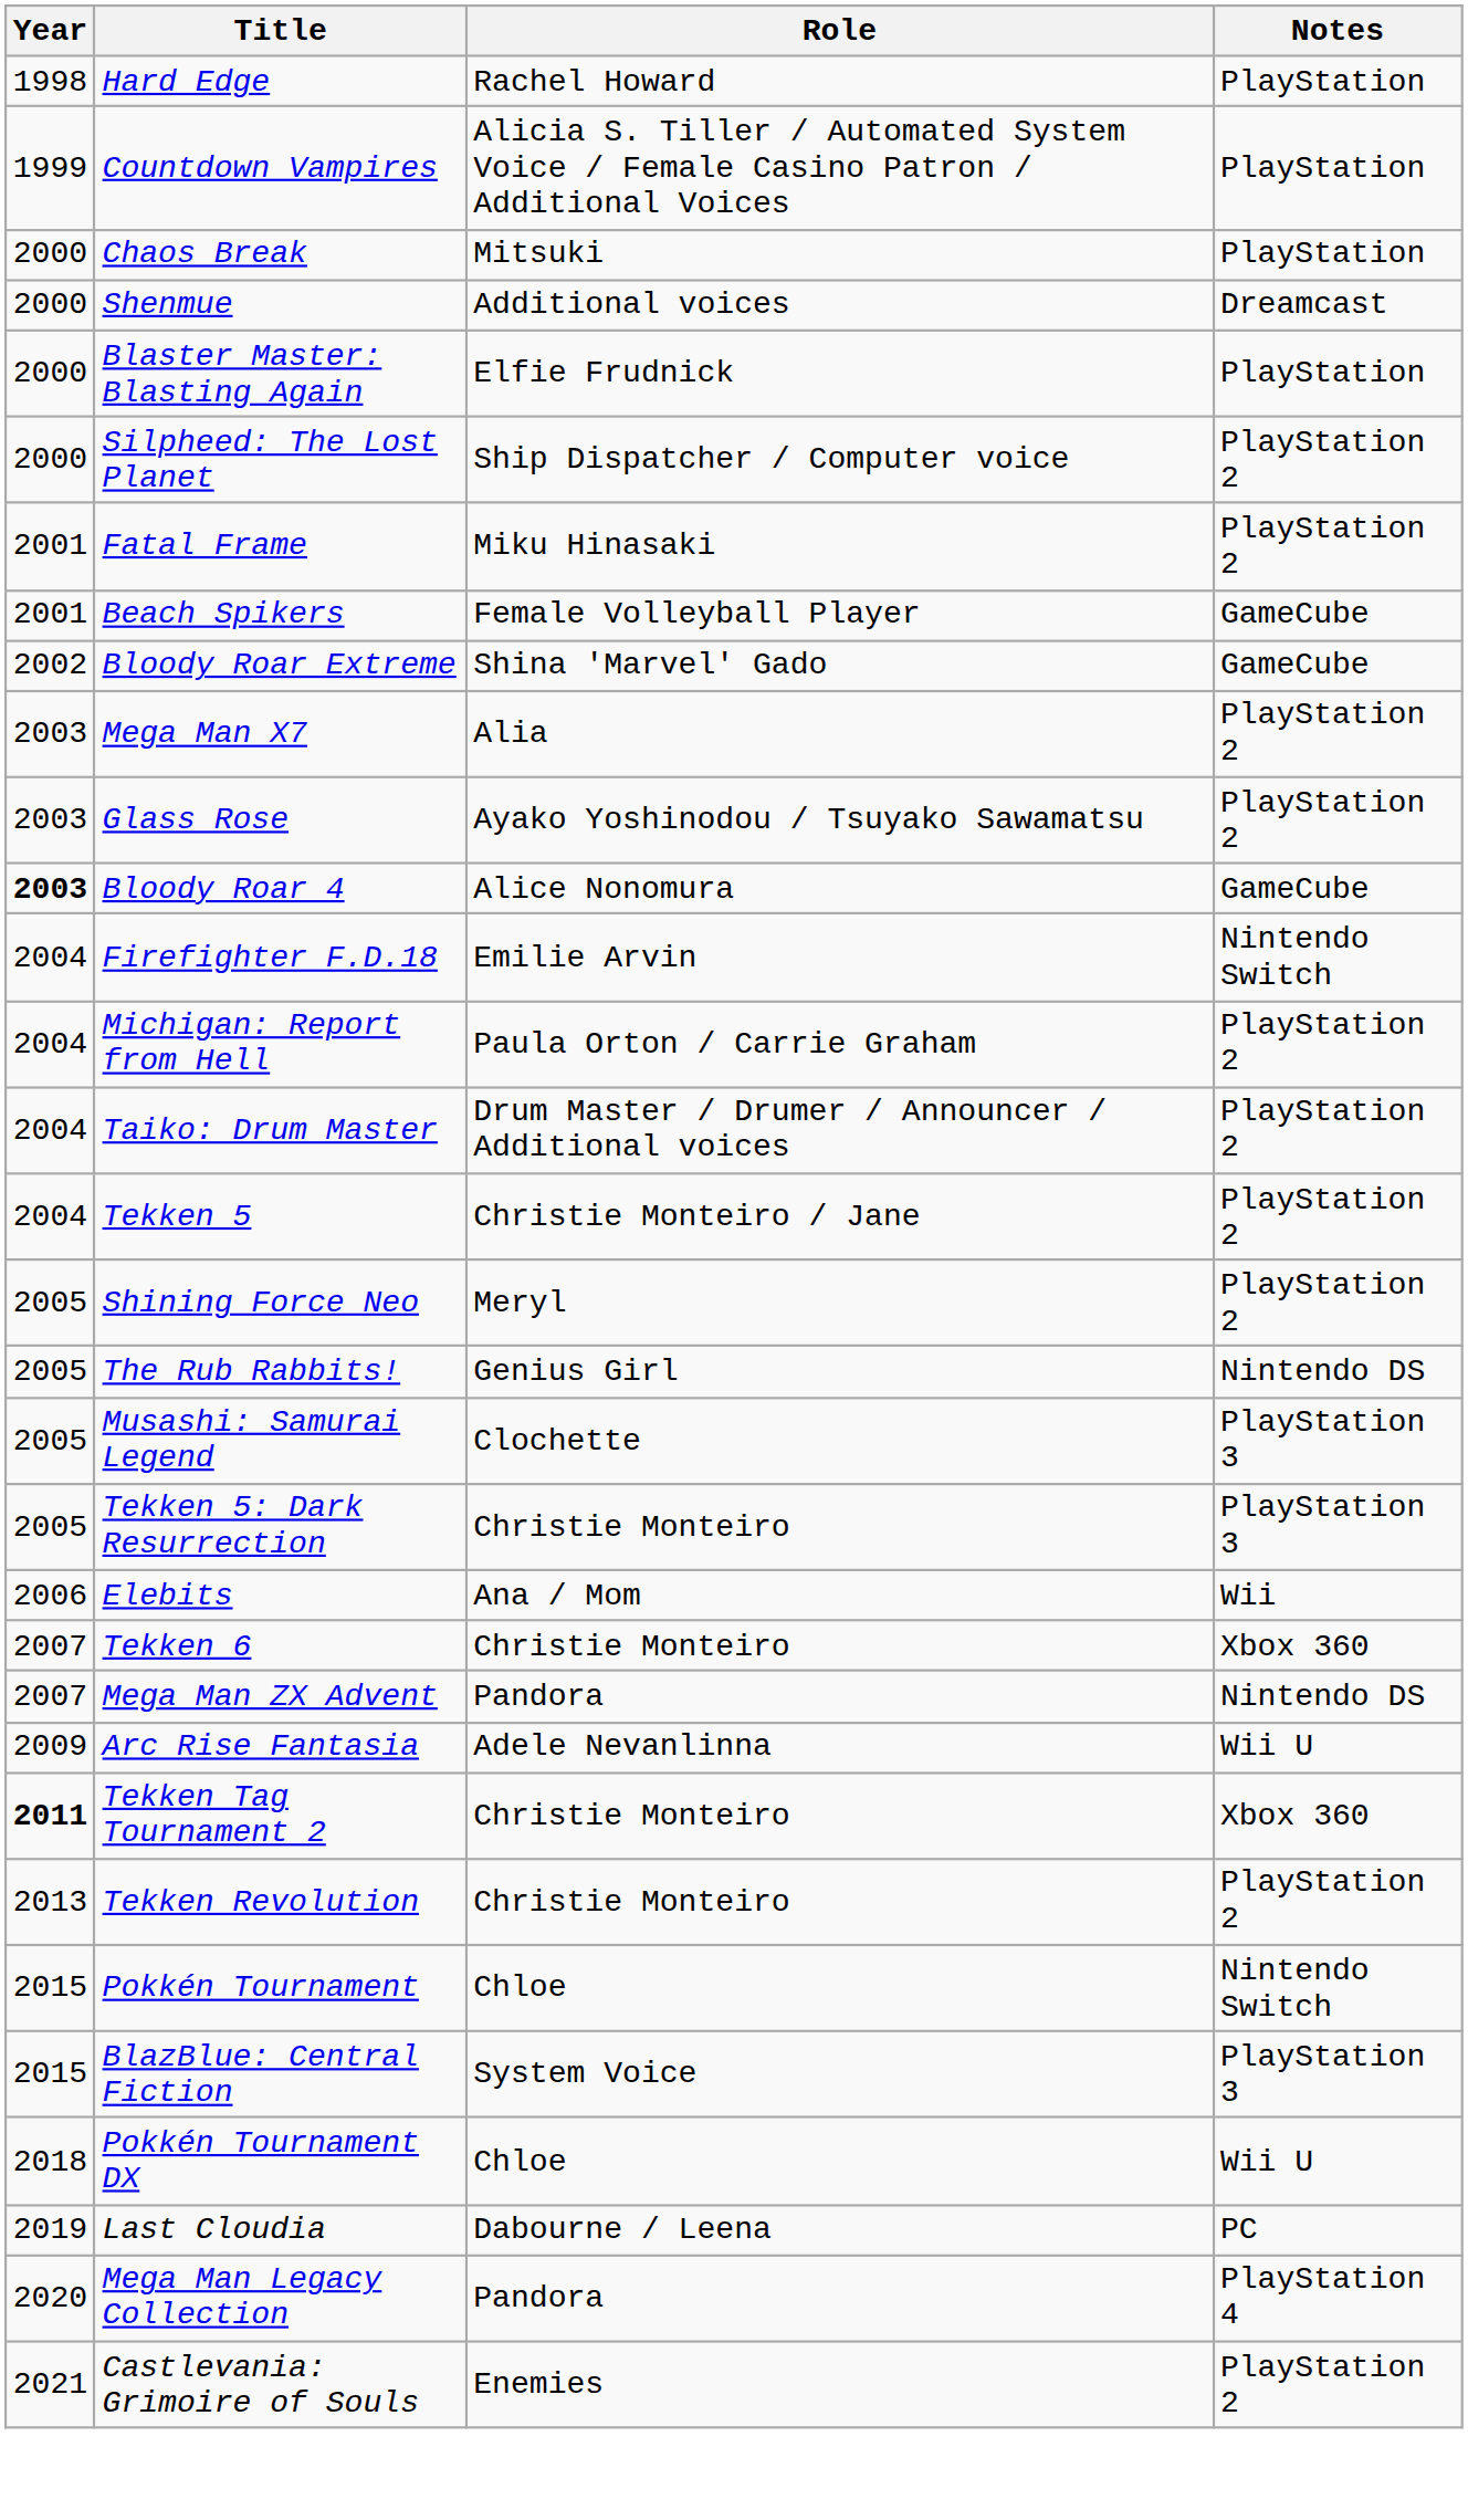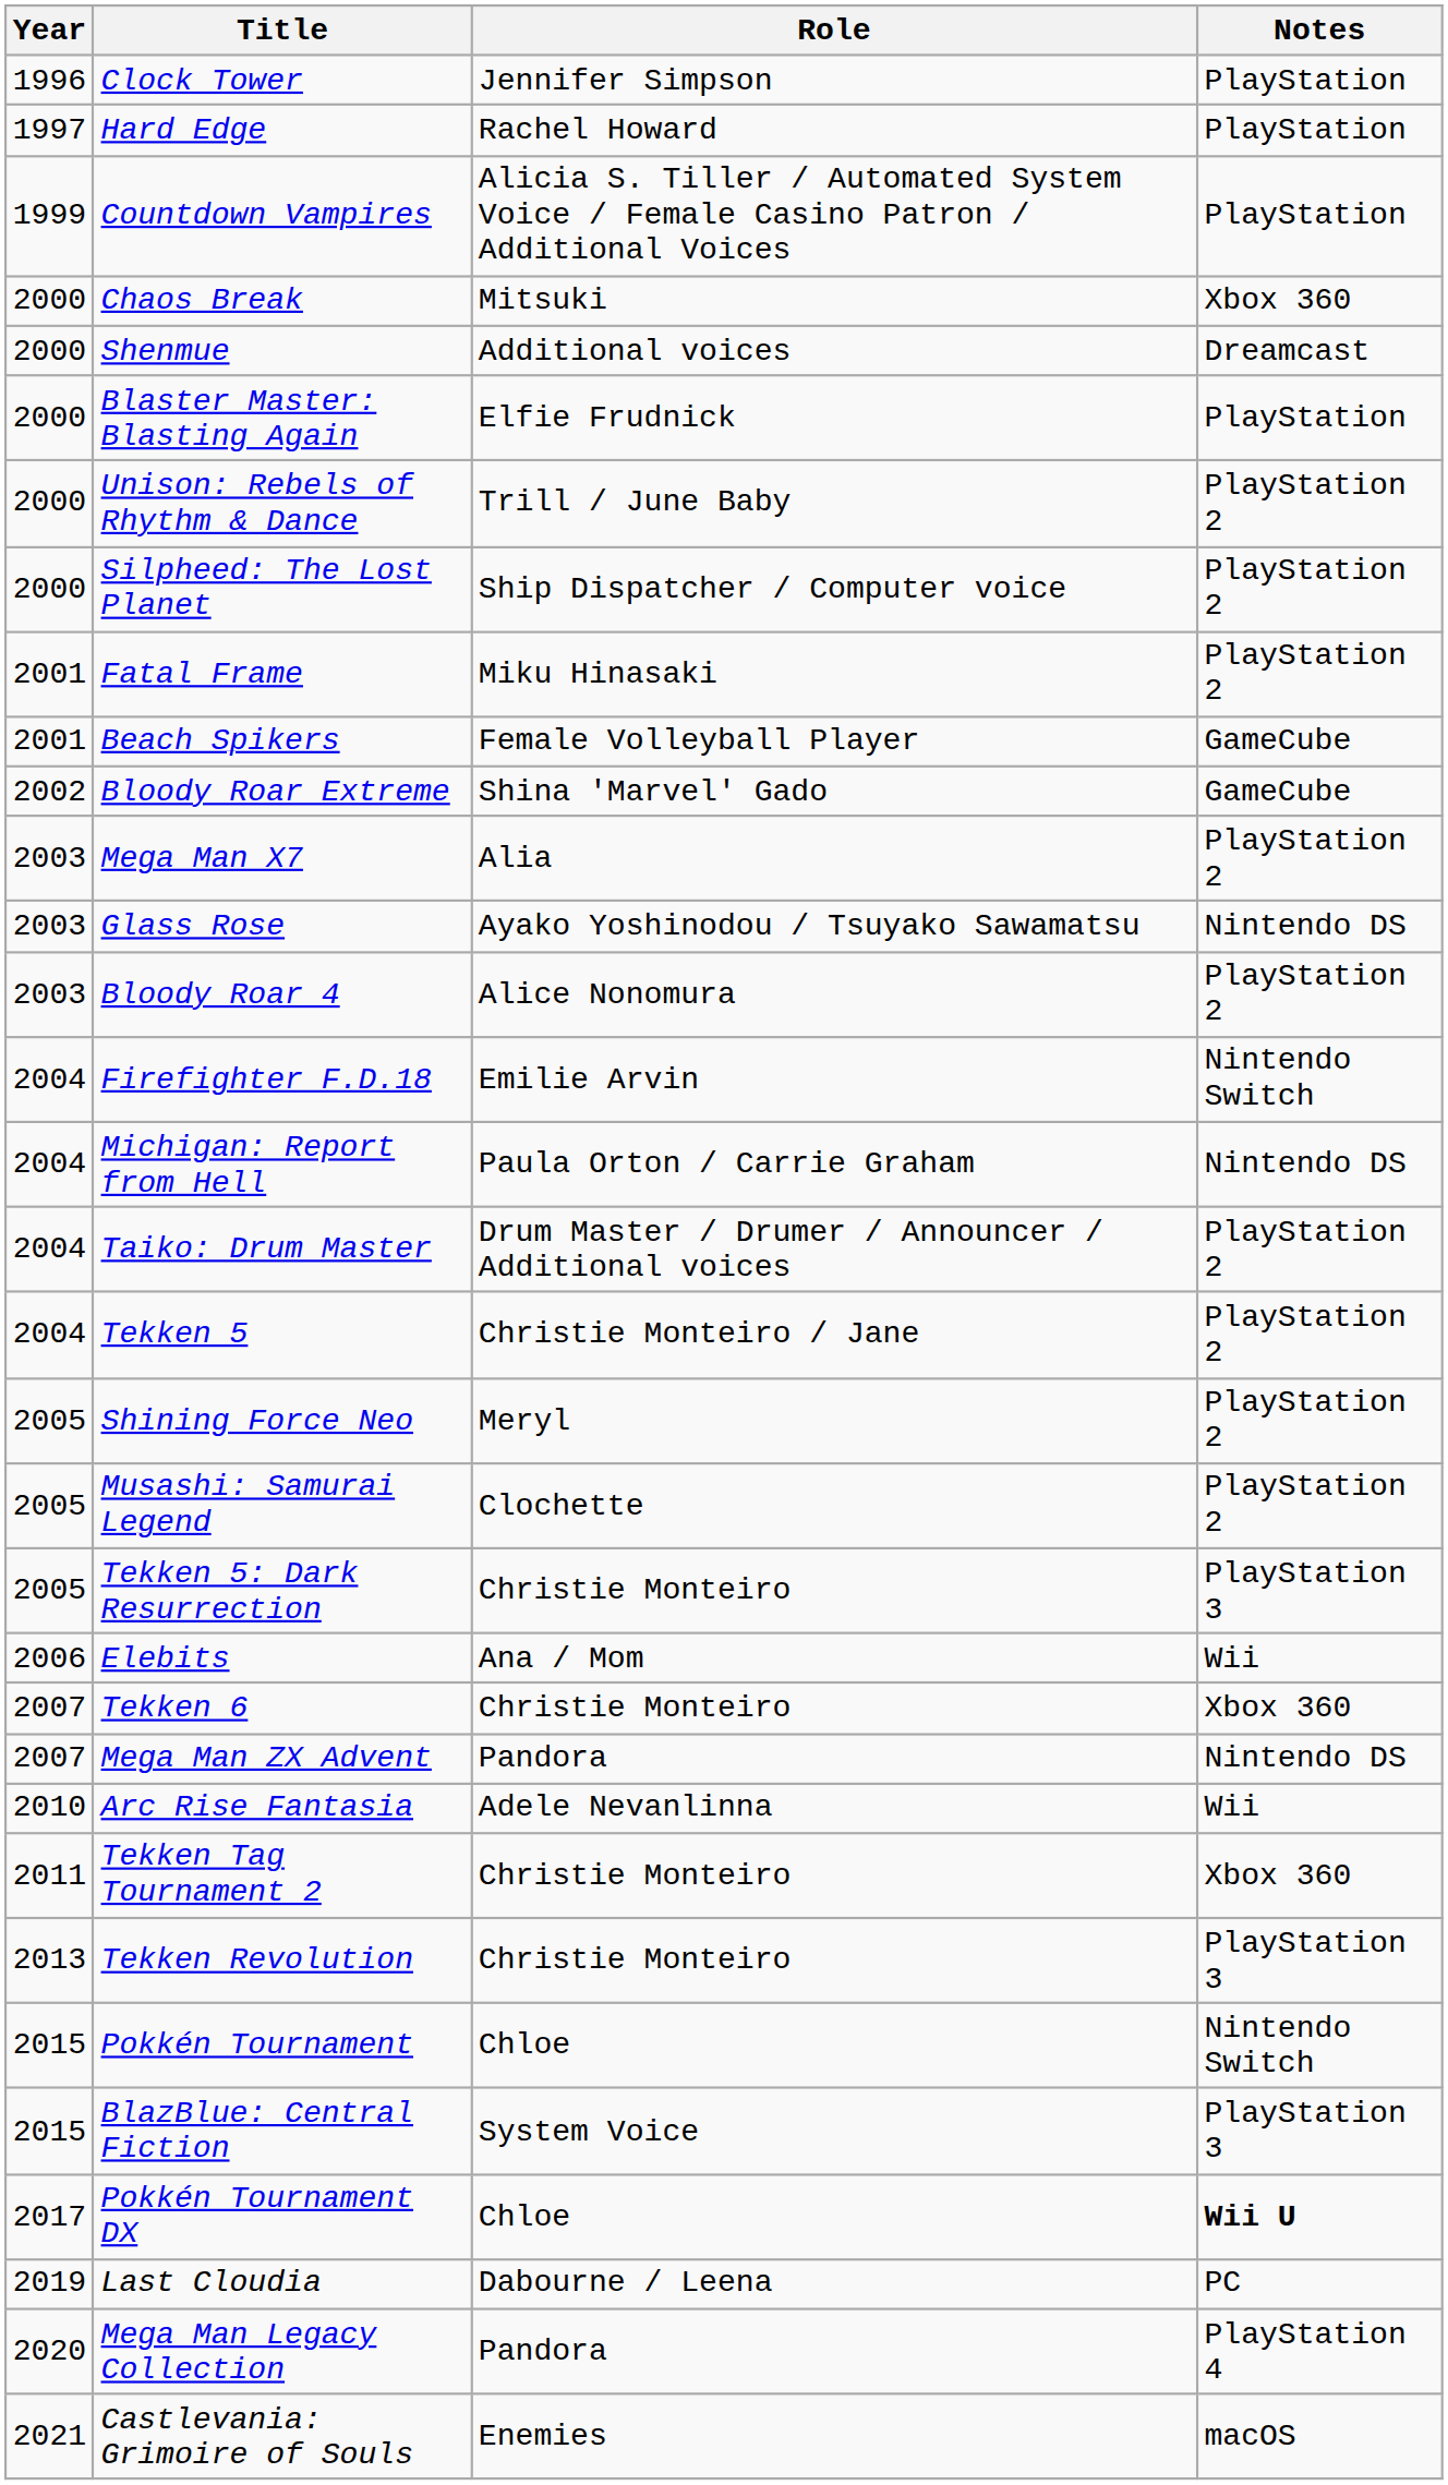+ row: 1996 | Clock Tower | Jennifer Simpson | PlayStation
Hard Edge | Year: 1998 -> 1997
Chaos Break | Notes: PlayStation -> Xbox 360
+ row: 2000 | Unison: Rebels of Rhythm & Dance | Trill / June Baby | PlayStation 2
Glass Rose | Notes: PlayStation 2 -> Nintendo DS
Bloody Roar 4 | Year: bold -> normal
Bloody Roar 4 | Notes: GameCube -> PlayStation 2
Michigan: Report from Hell | Notes: PlayStation 2 -> Nintendo DS
- row: 2005 | The Rub Rabbits! | Genius Girl | Nintendo DS
Musashi: Samurai Legend | Notes: PlayStation 3 -> PlayStation 2
Arc Rise Fantasia | Year: 2009 -> 2010
Arc Rise Fantasia | Notes: Wii U -> Wii
Tekken Tag Tournament 2 | Year: bold -> normal
Tekken Revolution | Notes: PlayStation 2 -> PlayStation 3
Pokkén Tournament DX | Year: 2018 -> 2017
Pokkén Tournament DX | Notes: normal -> bold
Castlevania: Grimoire of Souls | Notes: PlayStation 2 -> macOS
